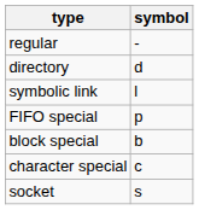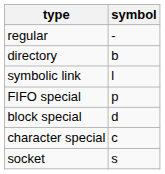directory | symbol: d -> b
block special | symbol: b -> d
